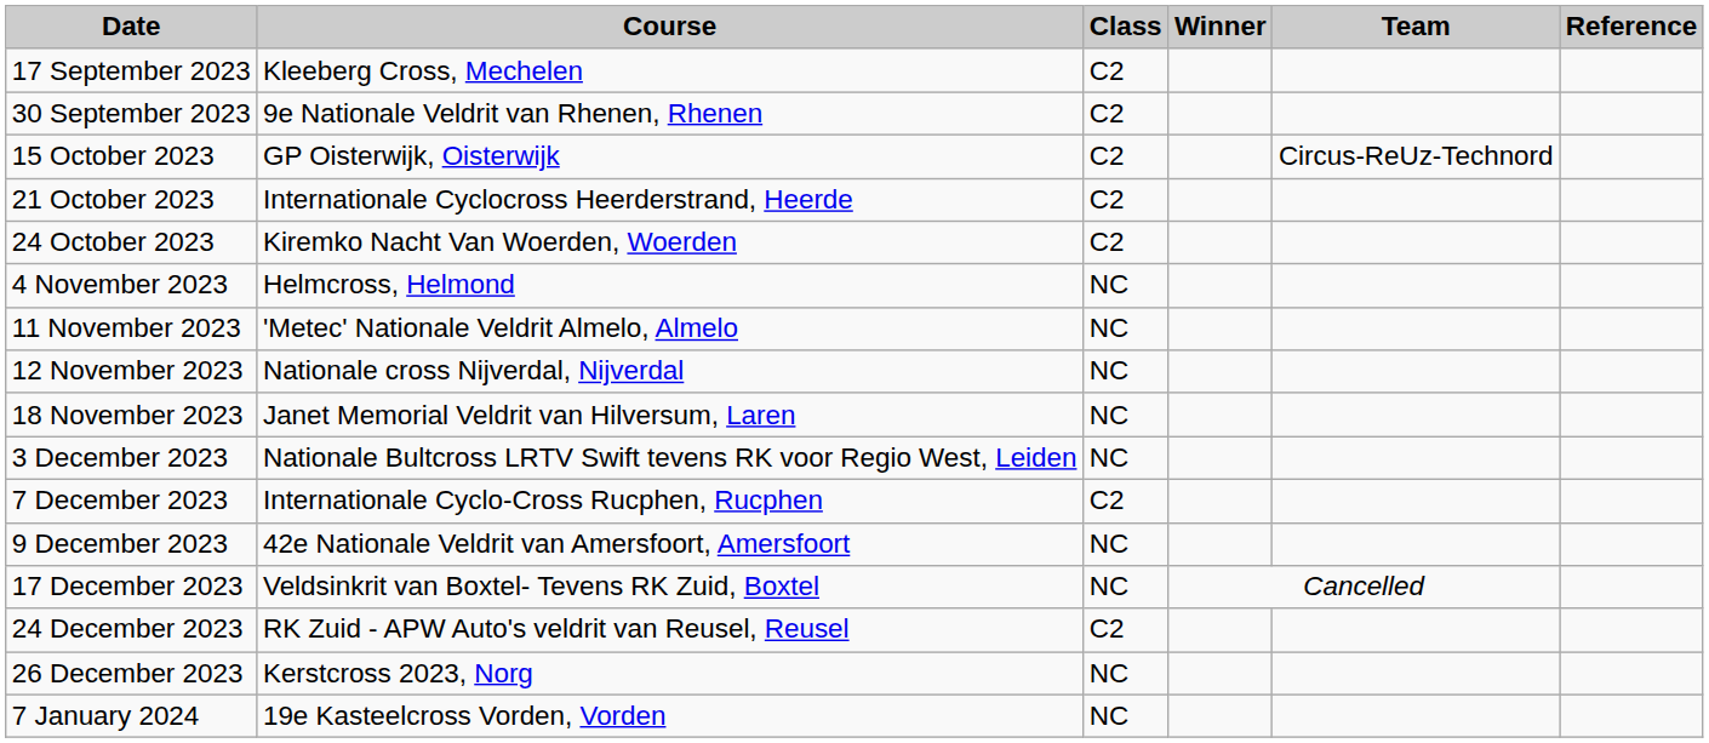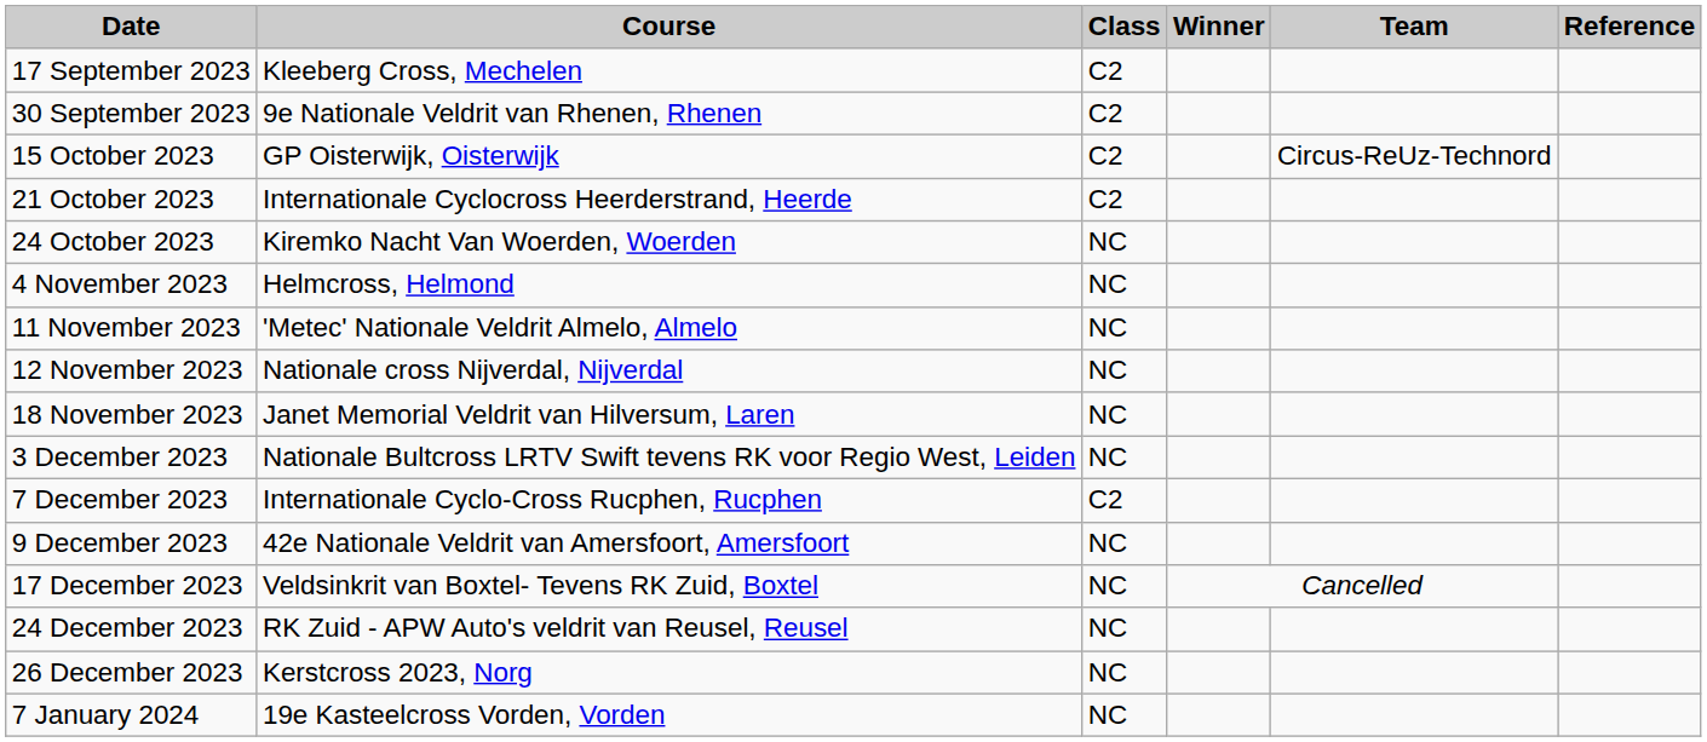24 October 2023 | Class: C2 -> NC
24 December 2023 | Class: C2 -> NC
